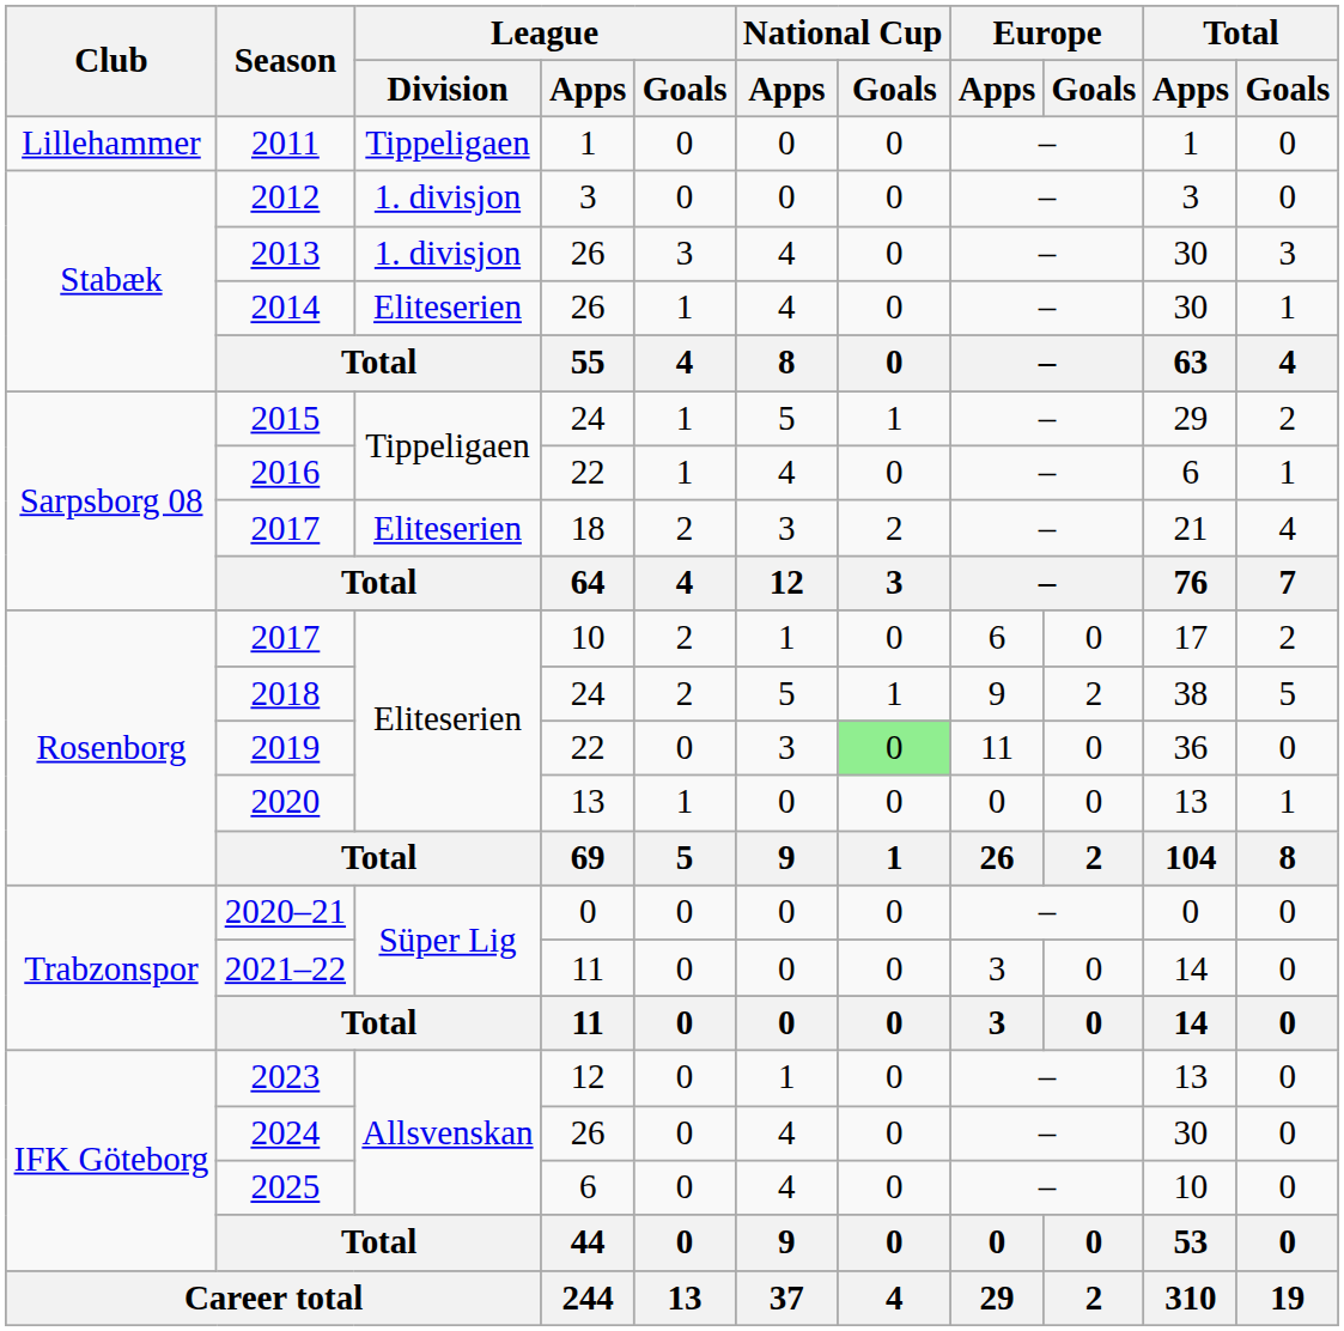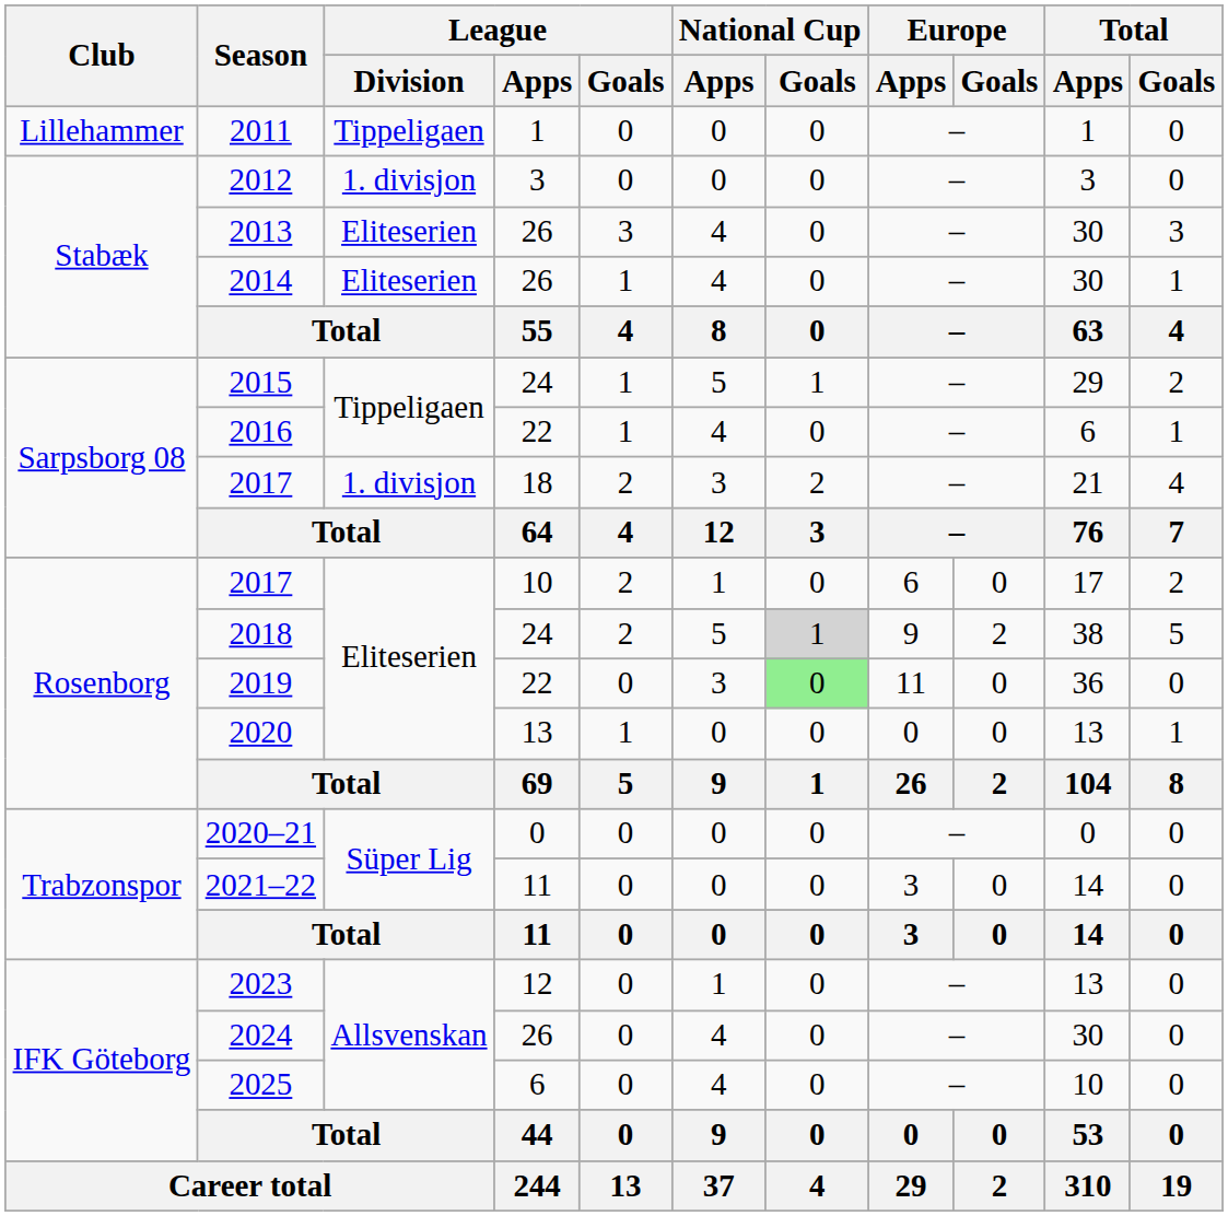2013 | League / Division: 1. divisjon -> Eliteserien
2017 / 18 | League / Division: Eliteserien -> 1. divisjon
2018 | National Cup / Goals: no background -> lightgrey background
